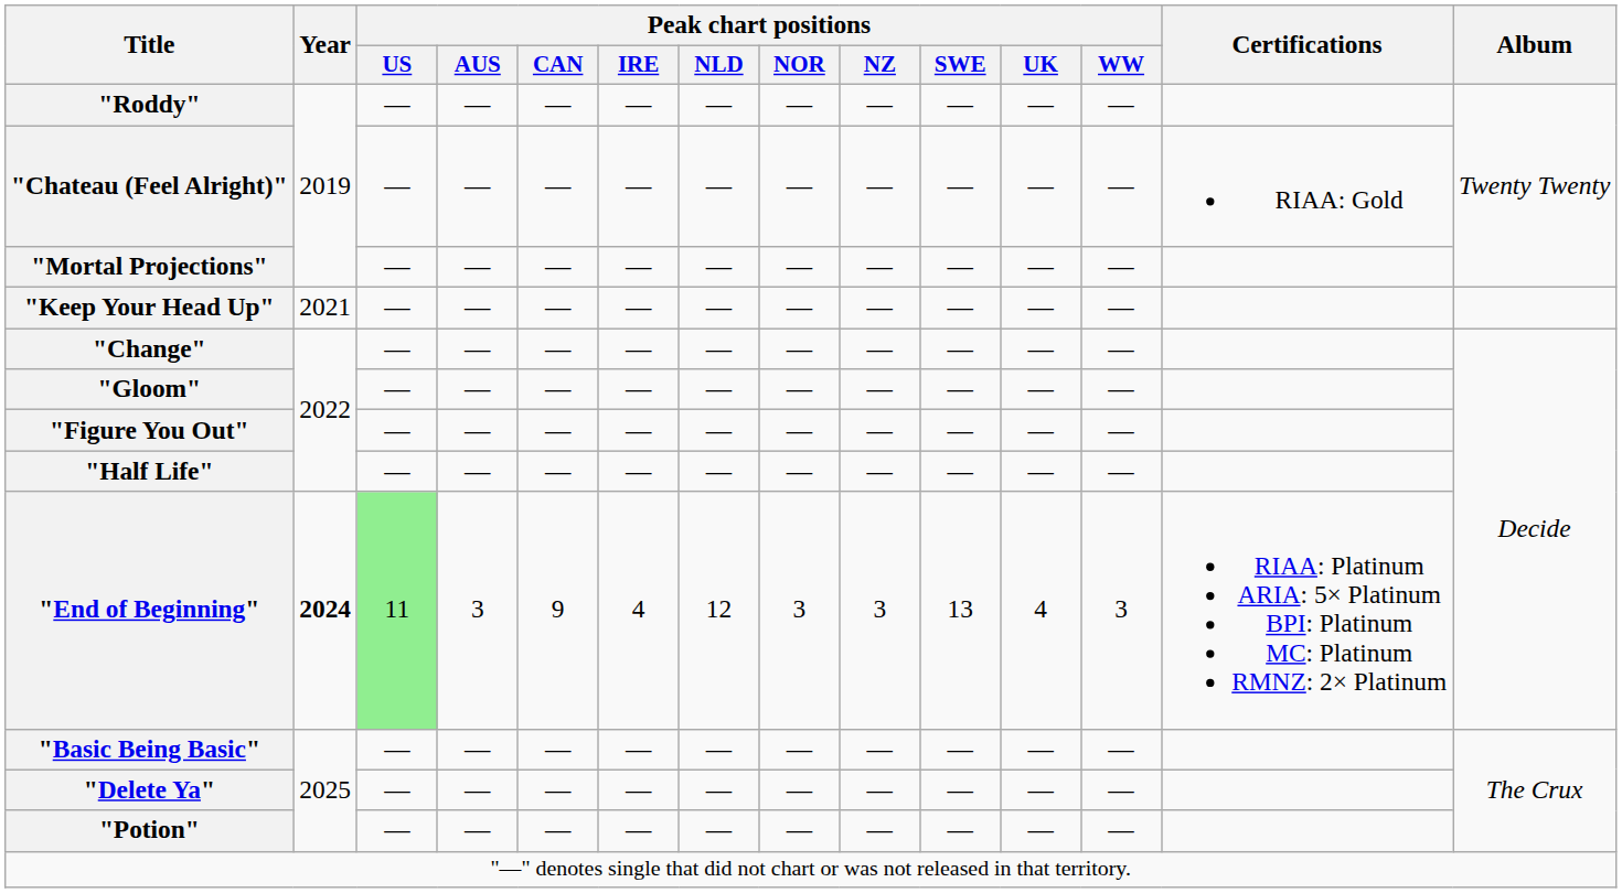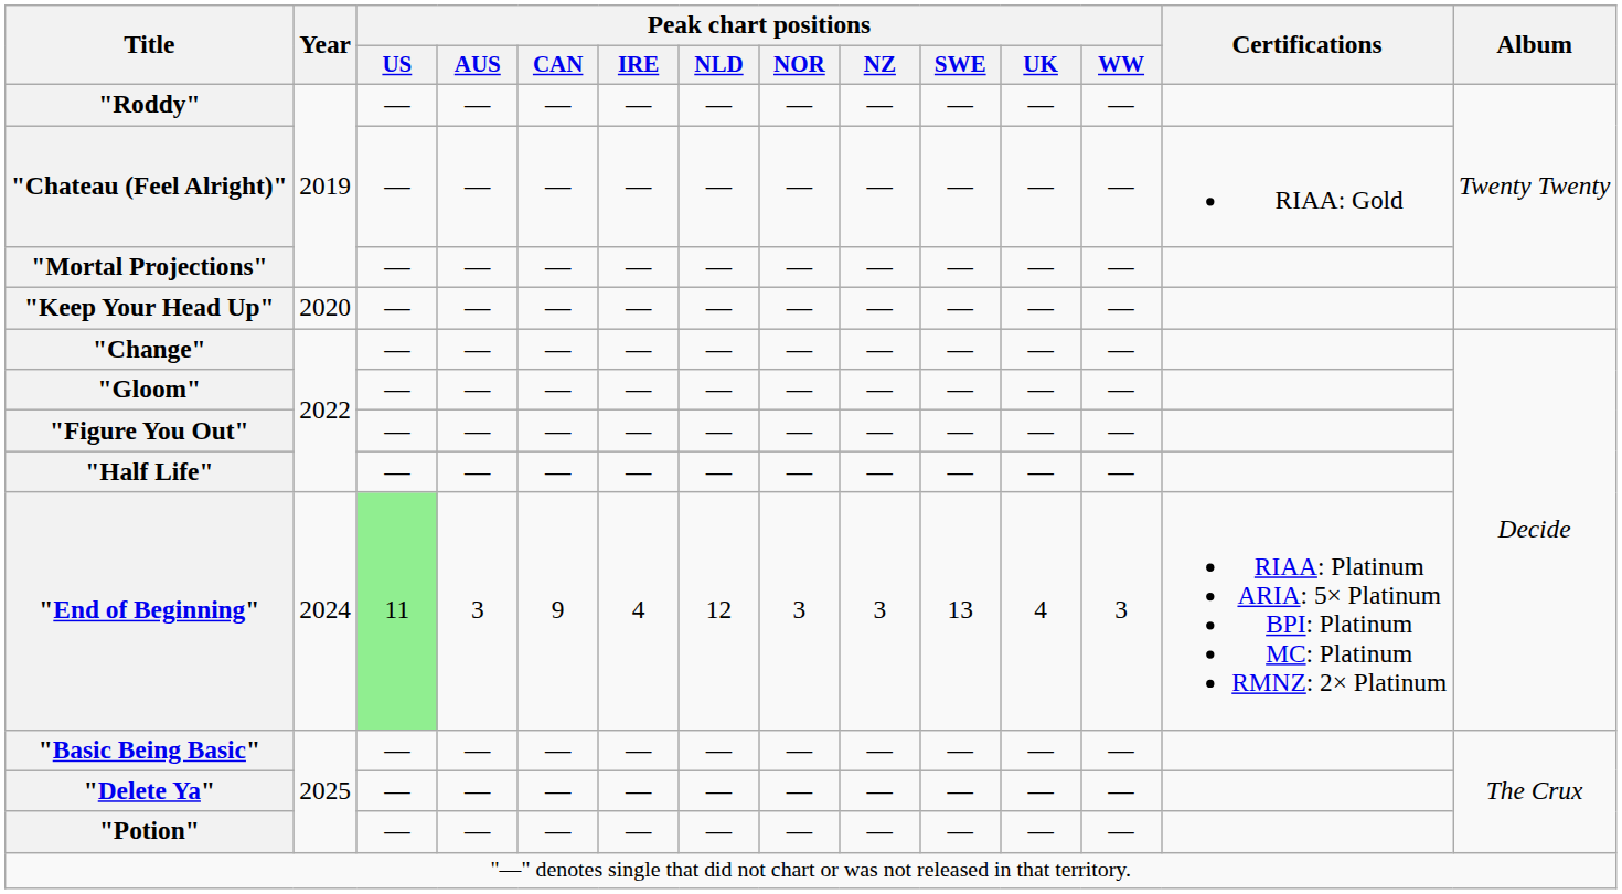"Keep Your Head Up" | Year: 2021 -> 2020
"End of Beginning" | Year: bold -> normal
